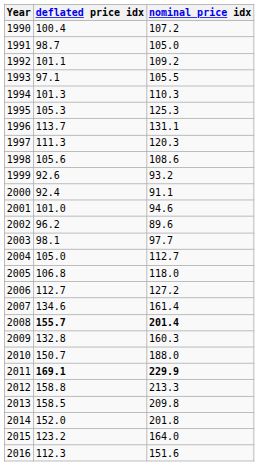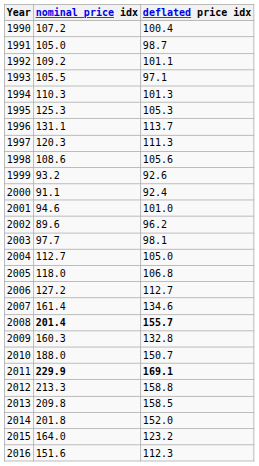columns swapped: nominal price idx <-> deflated price idx
